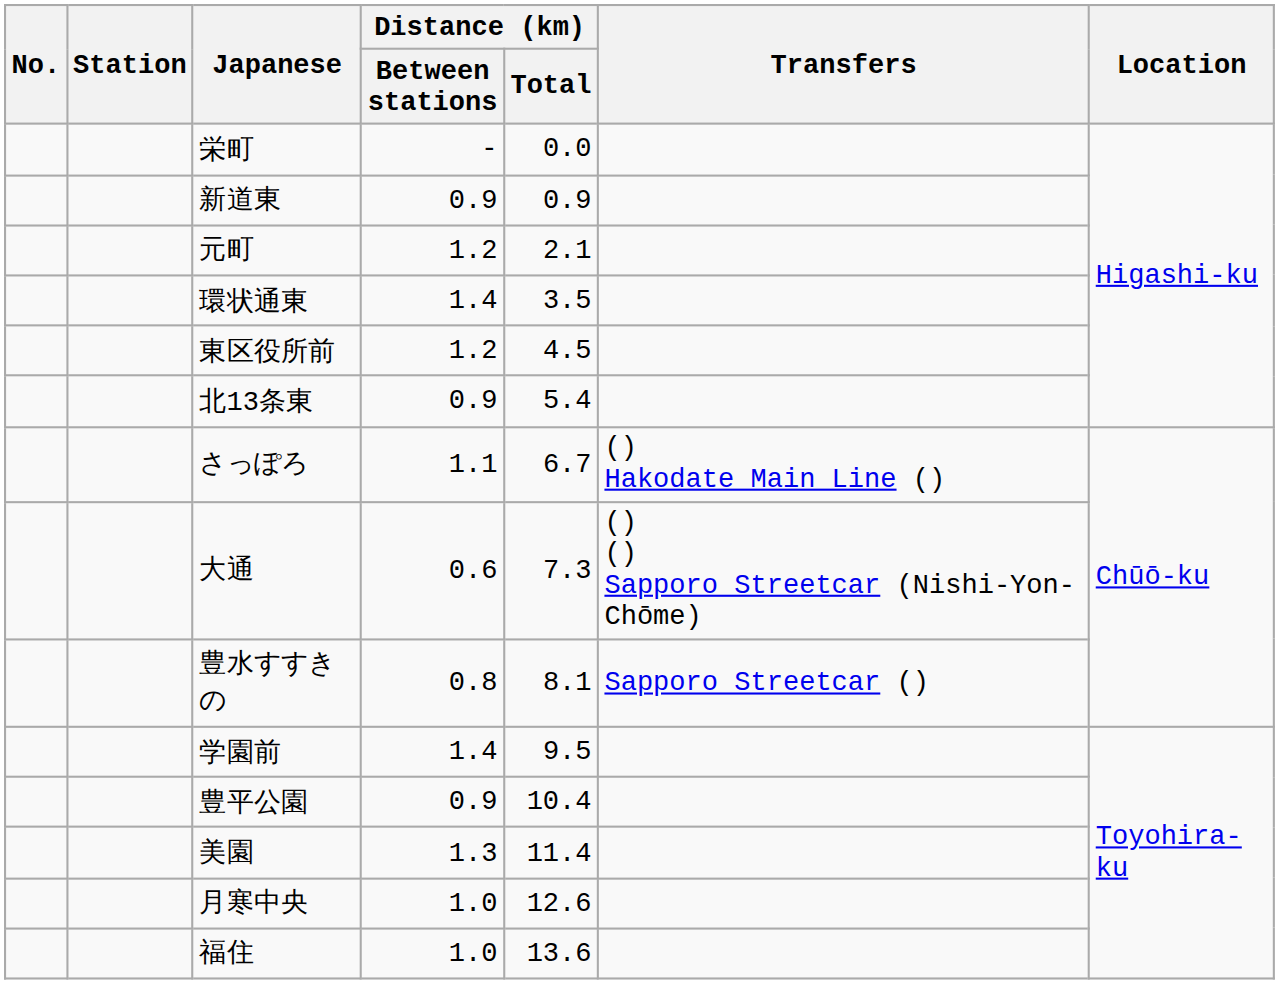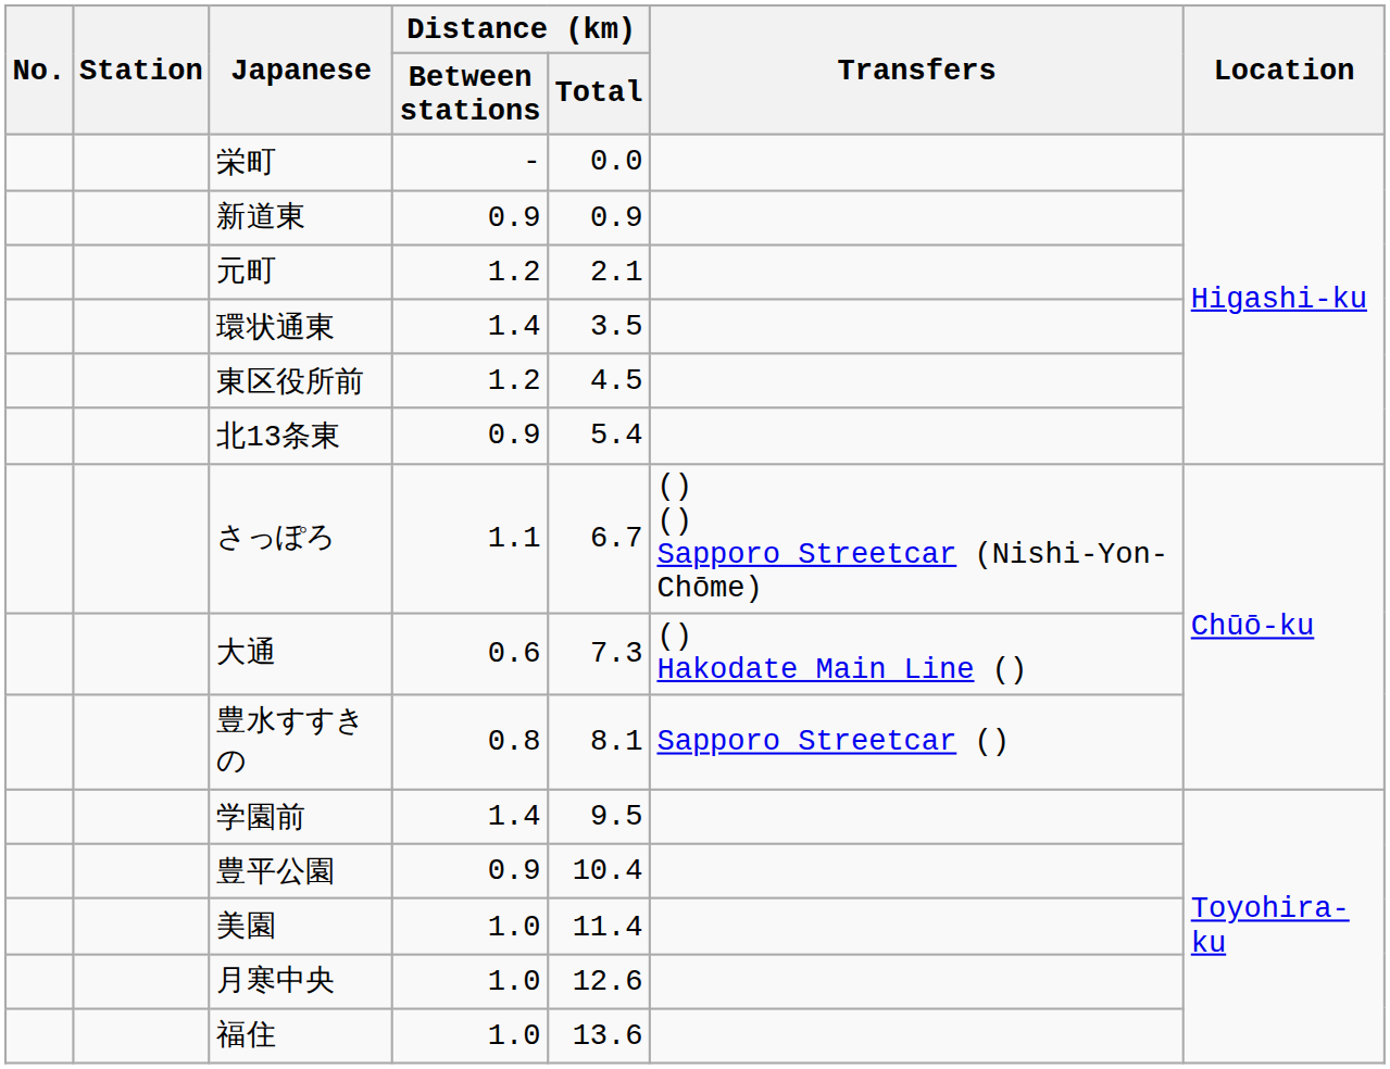さっぽろ | Transfers: () Hakodate Main Line () -> () () Sapporo Streetcar (Nishi-Yon-Chōme)
大通 | Transfers: () () Sapporo Streetcar (Nishi-Yon-Chōme) -> () Hakodate Main Line ()
美園 | Distance (km) / Between stations: 1.3 -> 1.0
